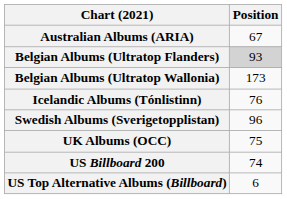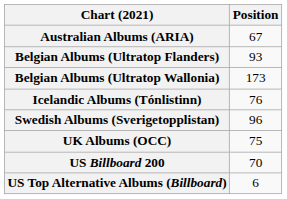Belgian Albums (Ultratop Flanders) | Position: lightgrey background -> no background
US Billboard 200 | Position: 74 -> 70
